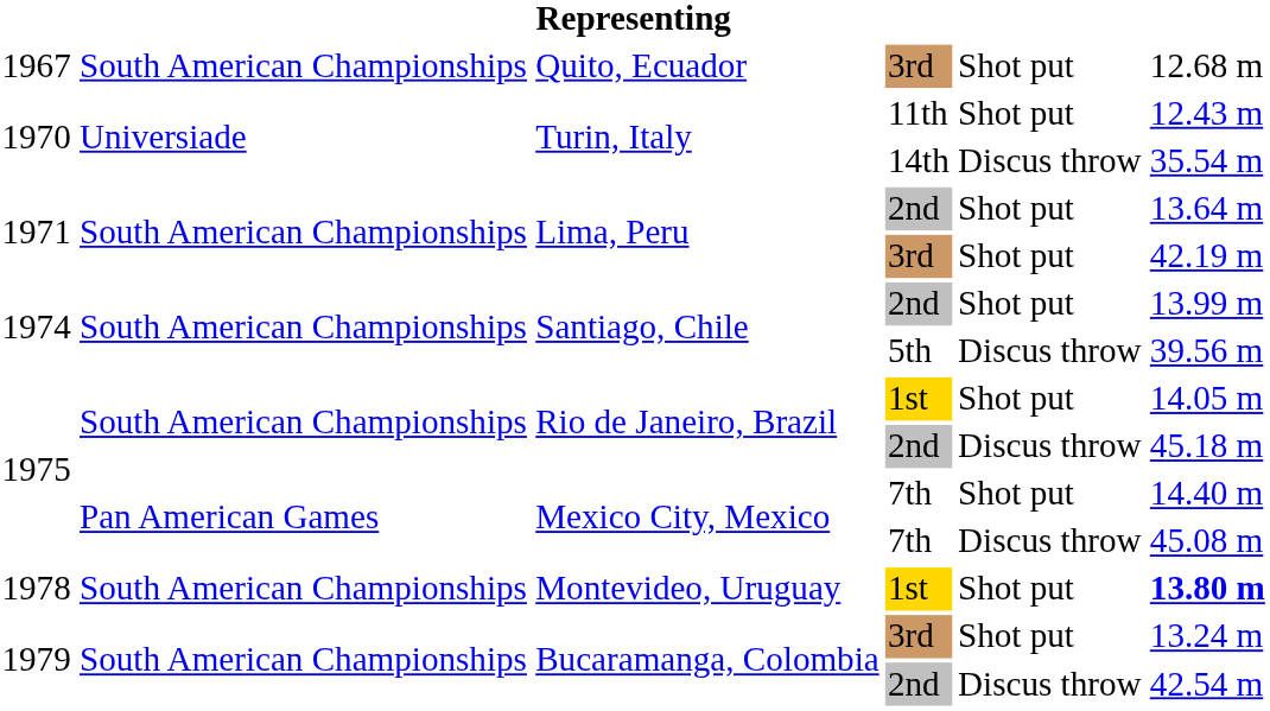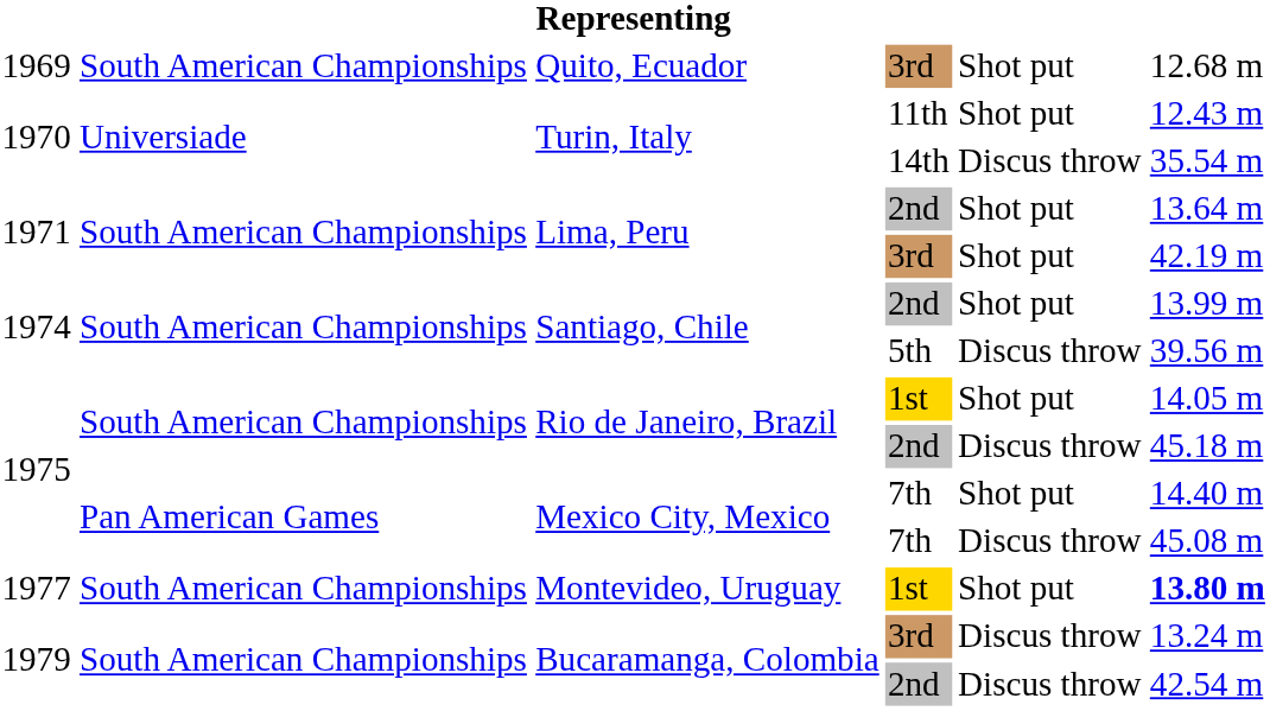Quito, Ecuador | column 1: 1967 -> 1969
Montevideo, Uruguay | column 1: 1978 -> 1977
Bucaramanga, Colombia / 3rd | column 5: Shot put -> Discus throw
